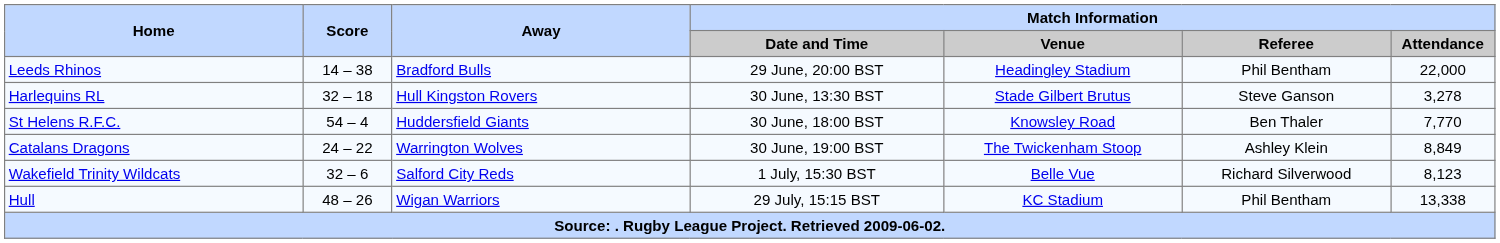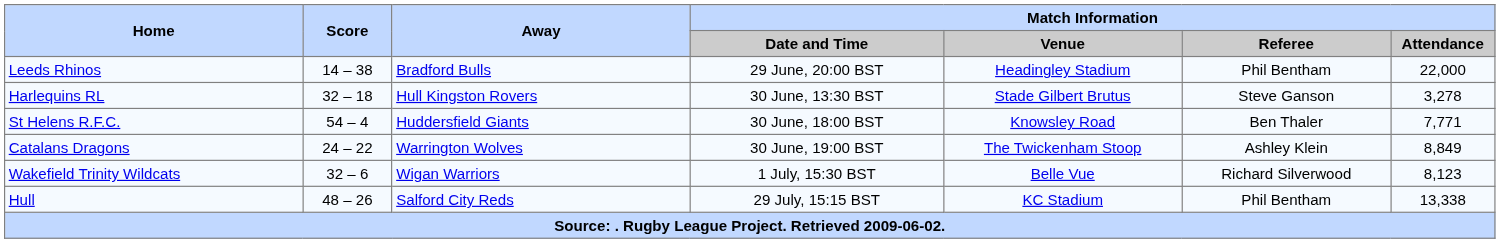St Helens R.F.C. | Match Information / Attendance: 7,770 -> 7,771
Wakefield Trinity Wildcats | Away: Salford City Reds -> Wigan Warriors
Hull | Away: Wigan Warriors -> Salford City Reds
